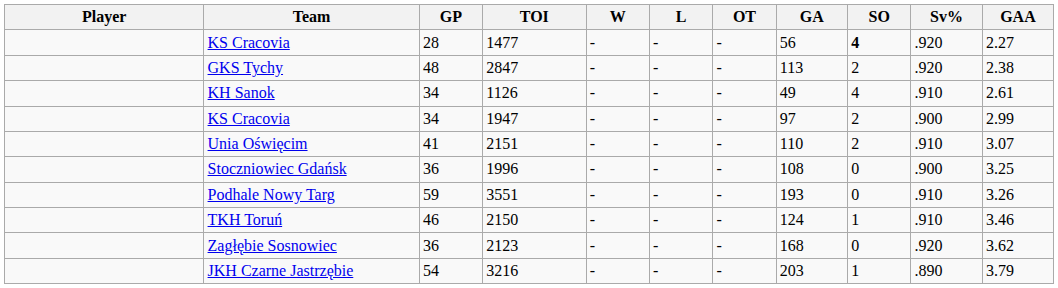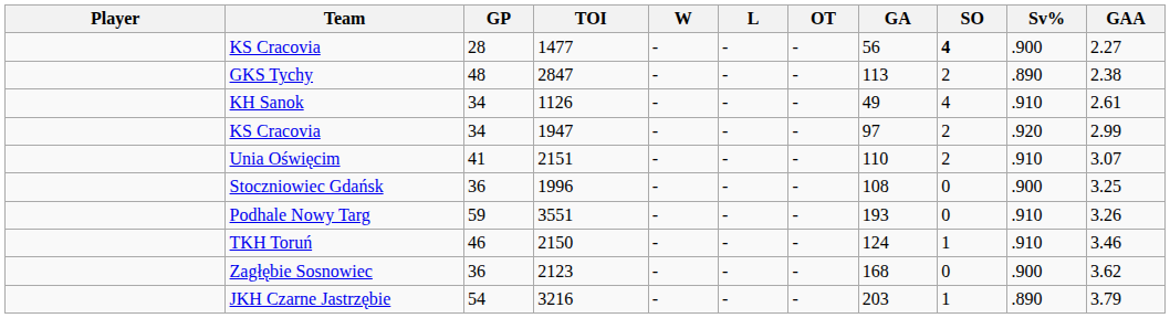KS Cracovia / 1477 | Sv%: .920 -> .900
GKS Tychy | Sv%: .920 -> .890
KS Cracovia / 1947 | Sv%: .900 -> .920
Zagłębie Sosnowiec | Sv%: .920 -> .900
